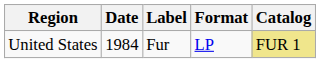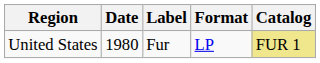United States | Date: 1984 -> 1980
